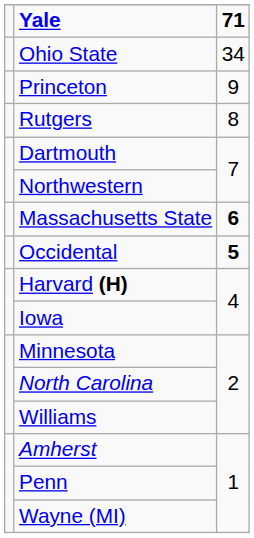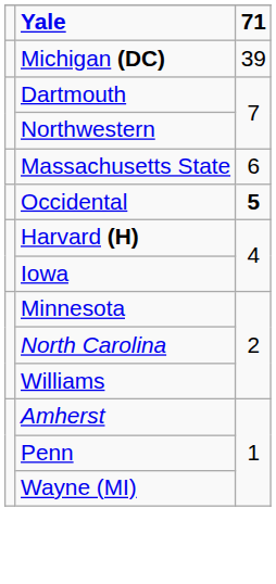+ row: Michigan (DC) | 39
- row: Ohio State | 34
- row: Princeton | 9
- row: Rutgers | 8
Massachusetts State | 71: bold -> normal
